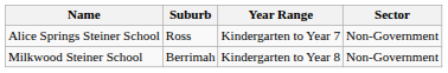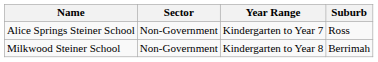columns swapped: Suburb <-> Sector
